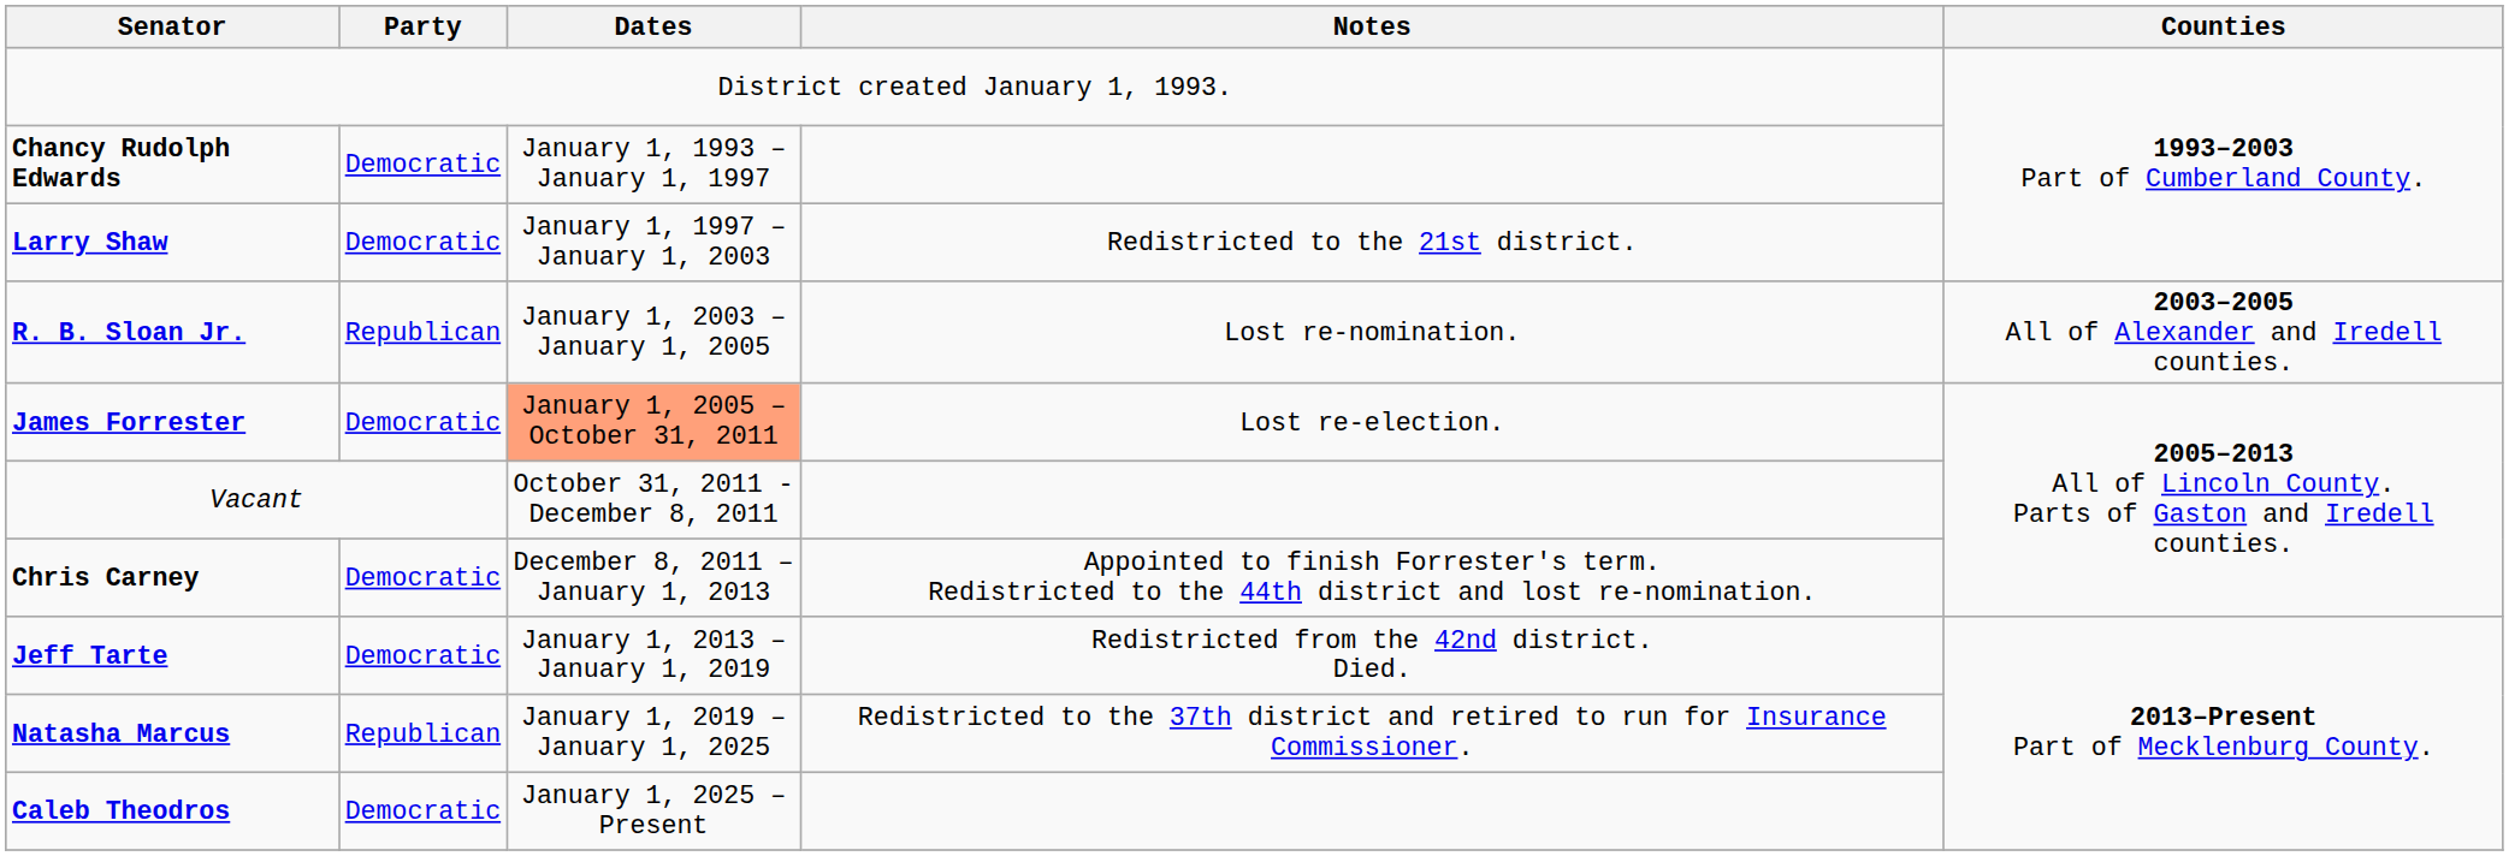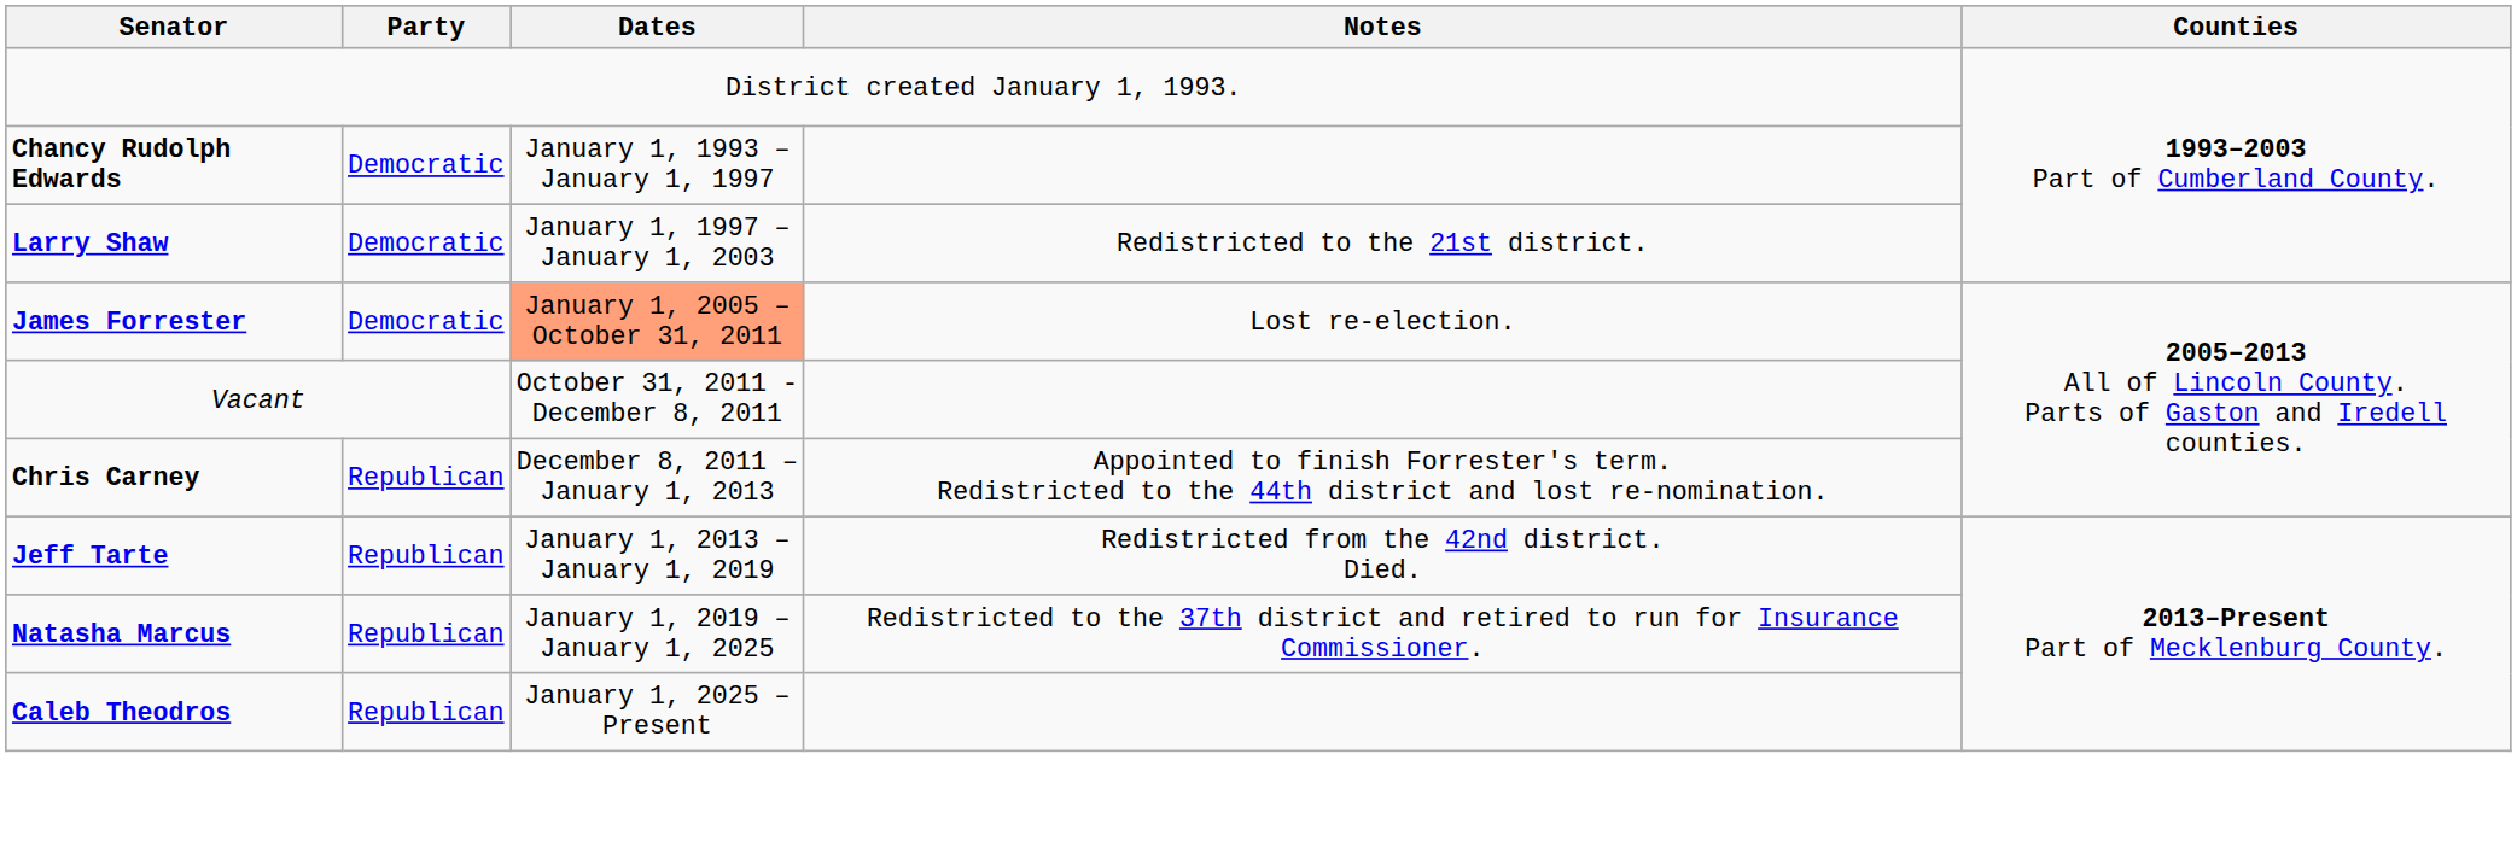- row: R. B. Sloan Jr. | Republican | January 1, 2003 – January 1, 2005 | Lost re-nomination. | 2003–2005 All of Alexander and Iredell counties.
Chris Carney | Party: Democratic -> Republican
Jeff Tarte | Party: Democratic -> Republican
Caleb Theodros | Party: Democratic -> Republican
